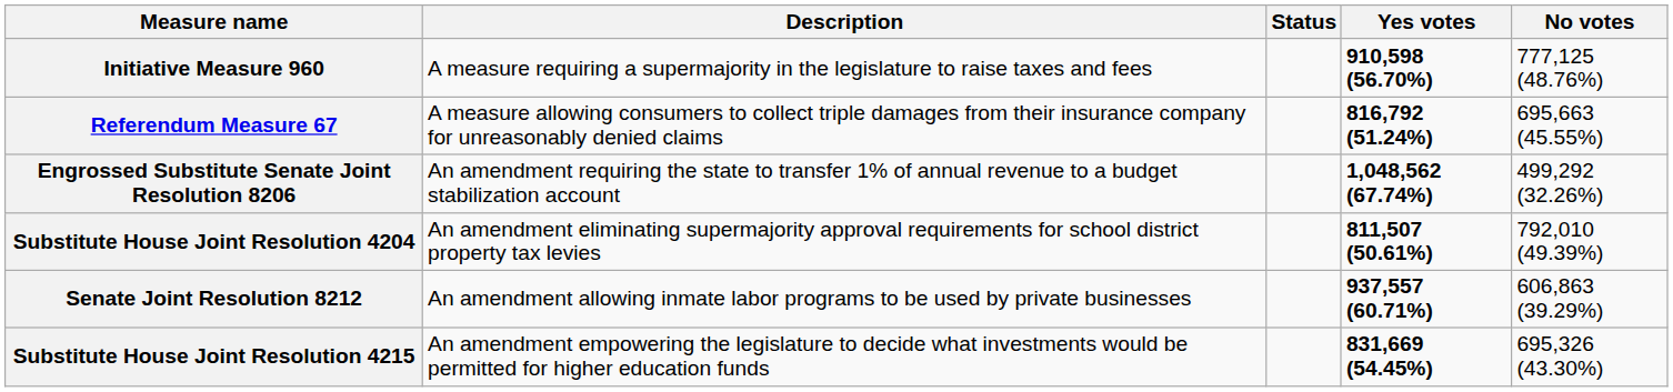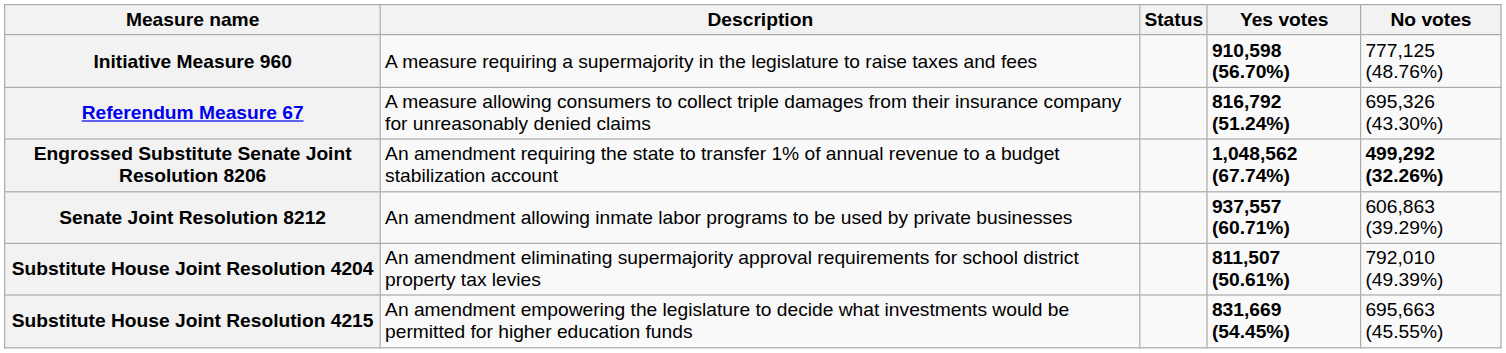Referendum Measure 67 | No votes: 695,663 (45.55%) -> 695,326 (43.30%)
Engrossed Substitute Senate Joint Resolution 8206 | No votes: normal -> bold
rows swapped: Senate Joint Resolution 8212 <-> Substitute House Joint Resolution 4204
Substitute House Joint Resolution 4215 | No votes: 695,326 (43.30%) -> 695,663 (45.55%)
